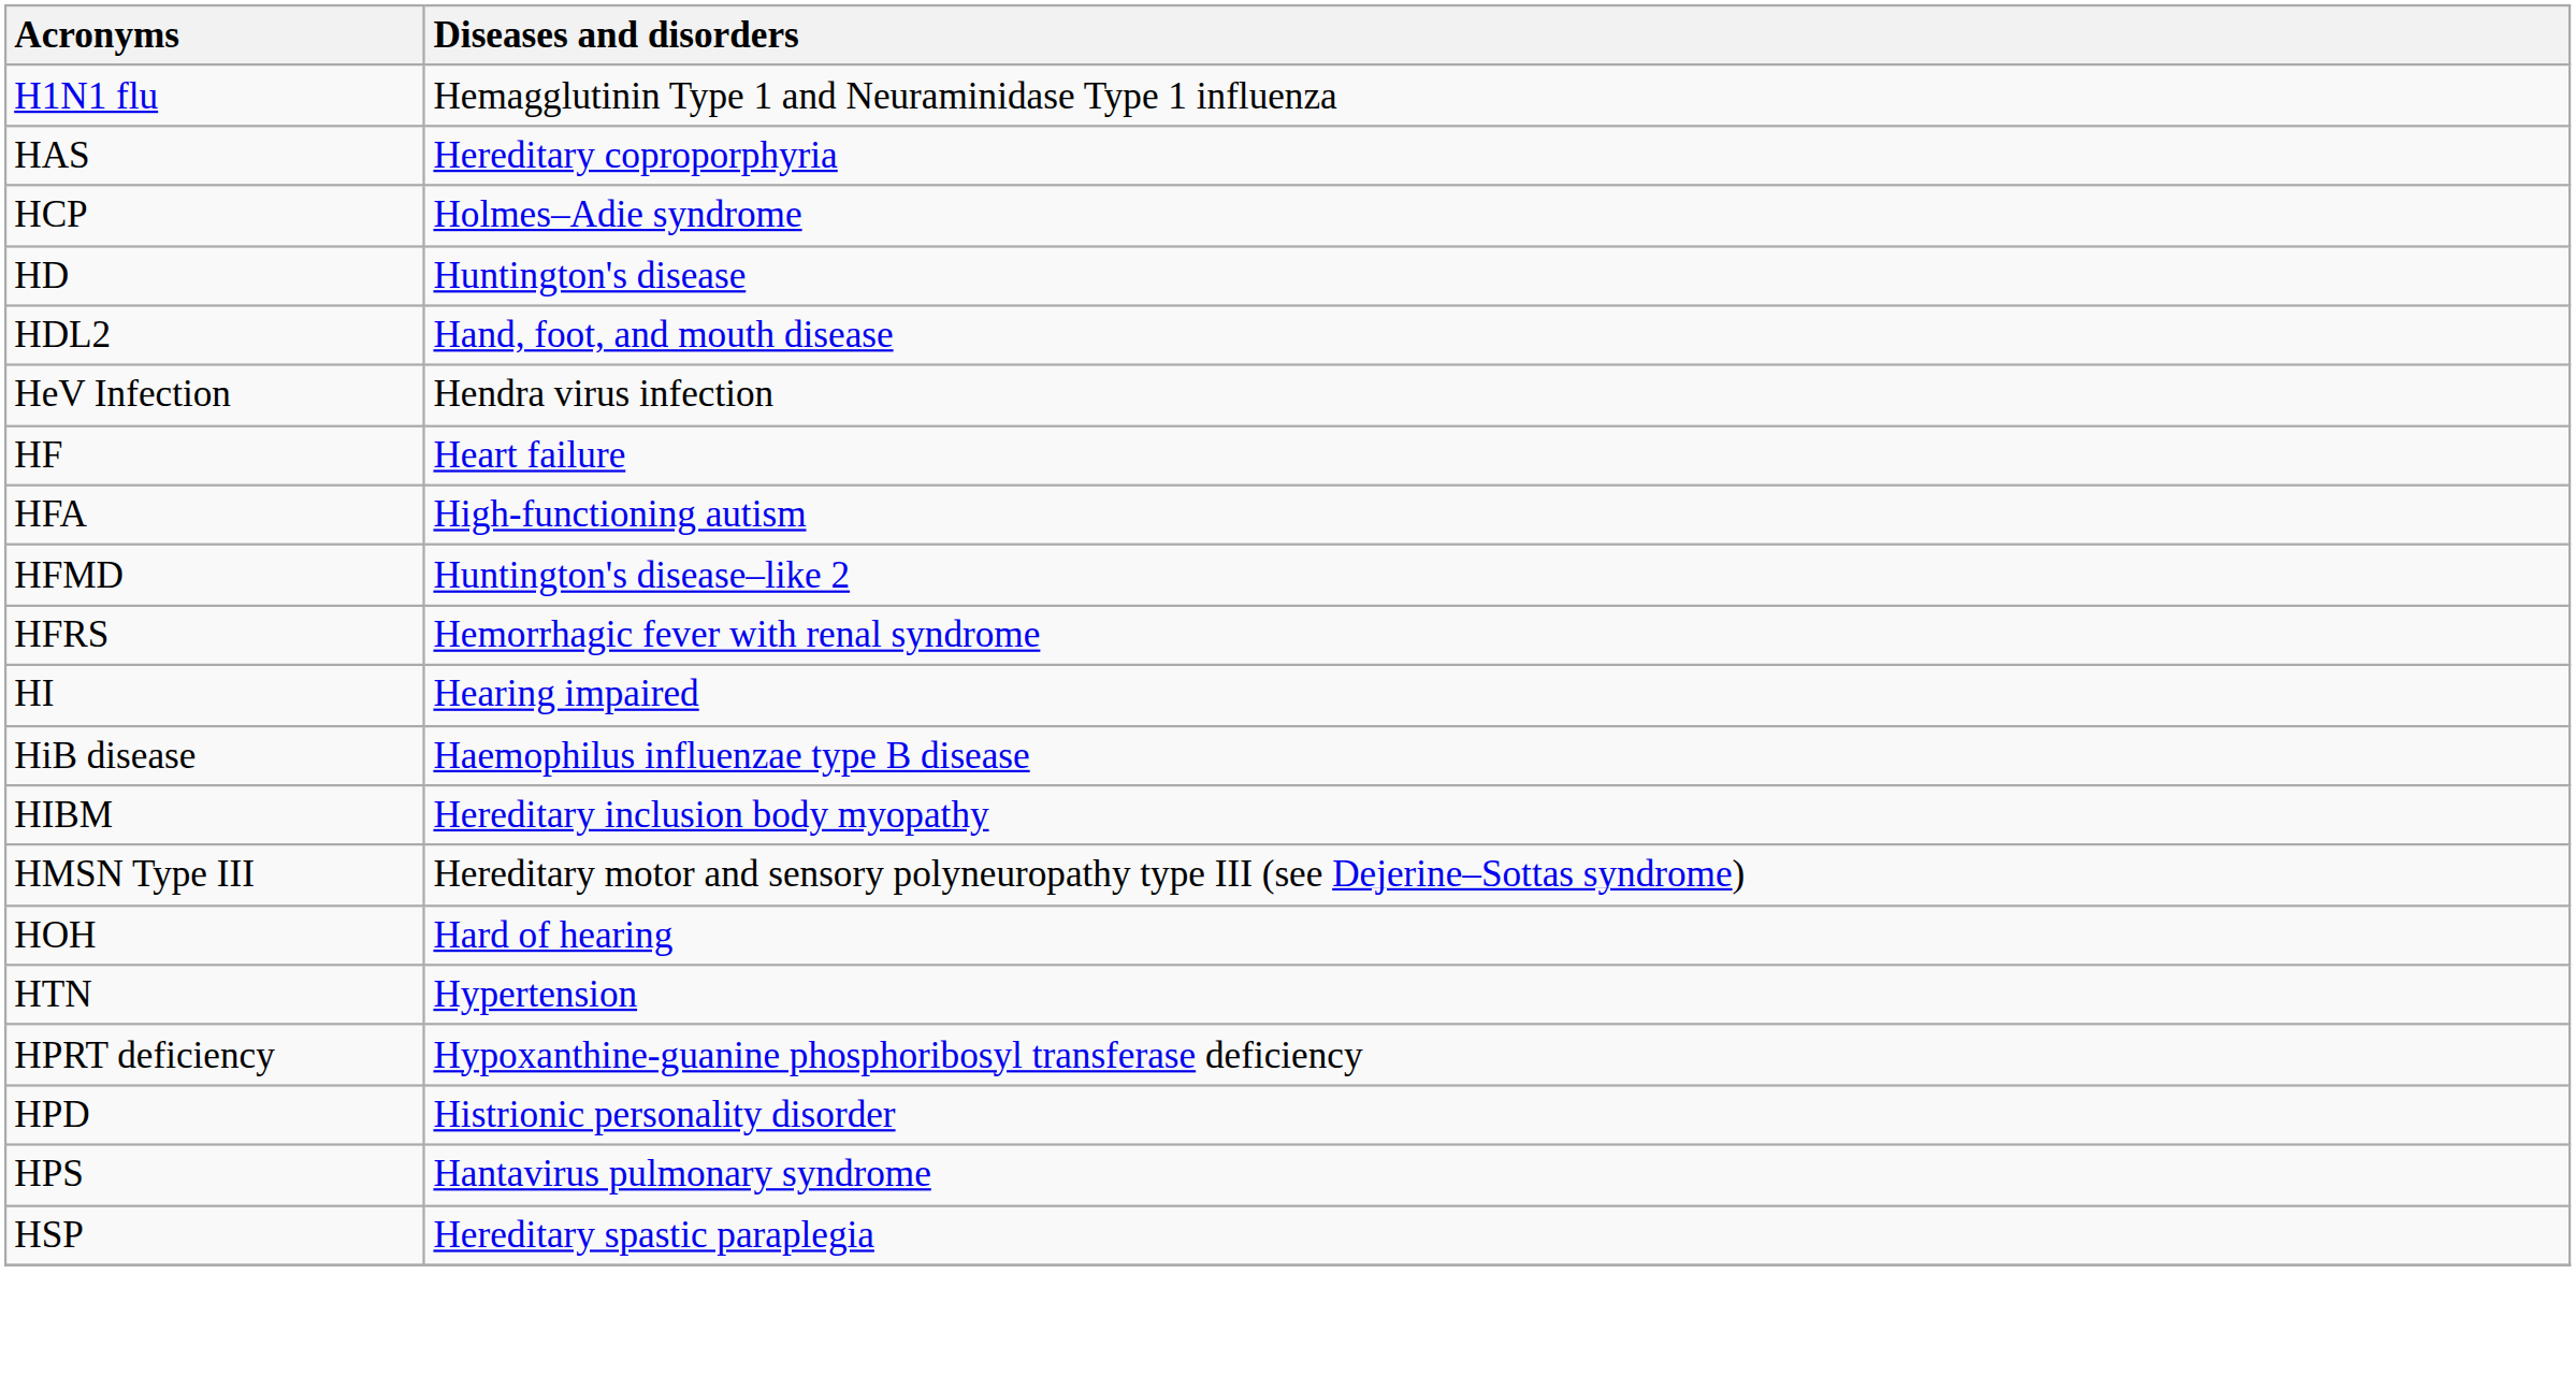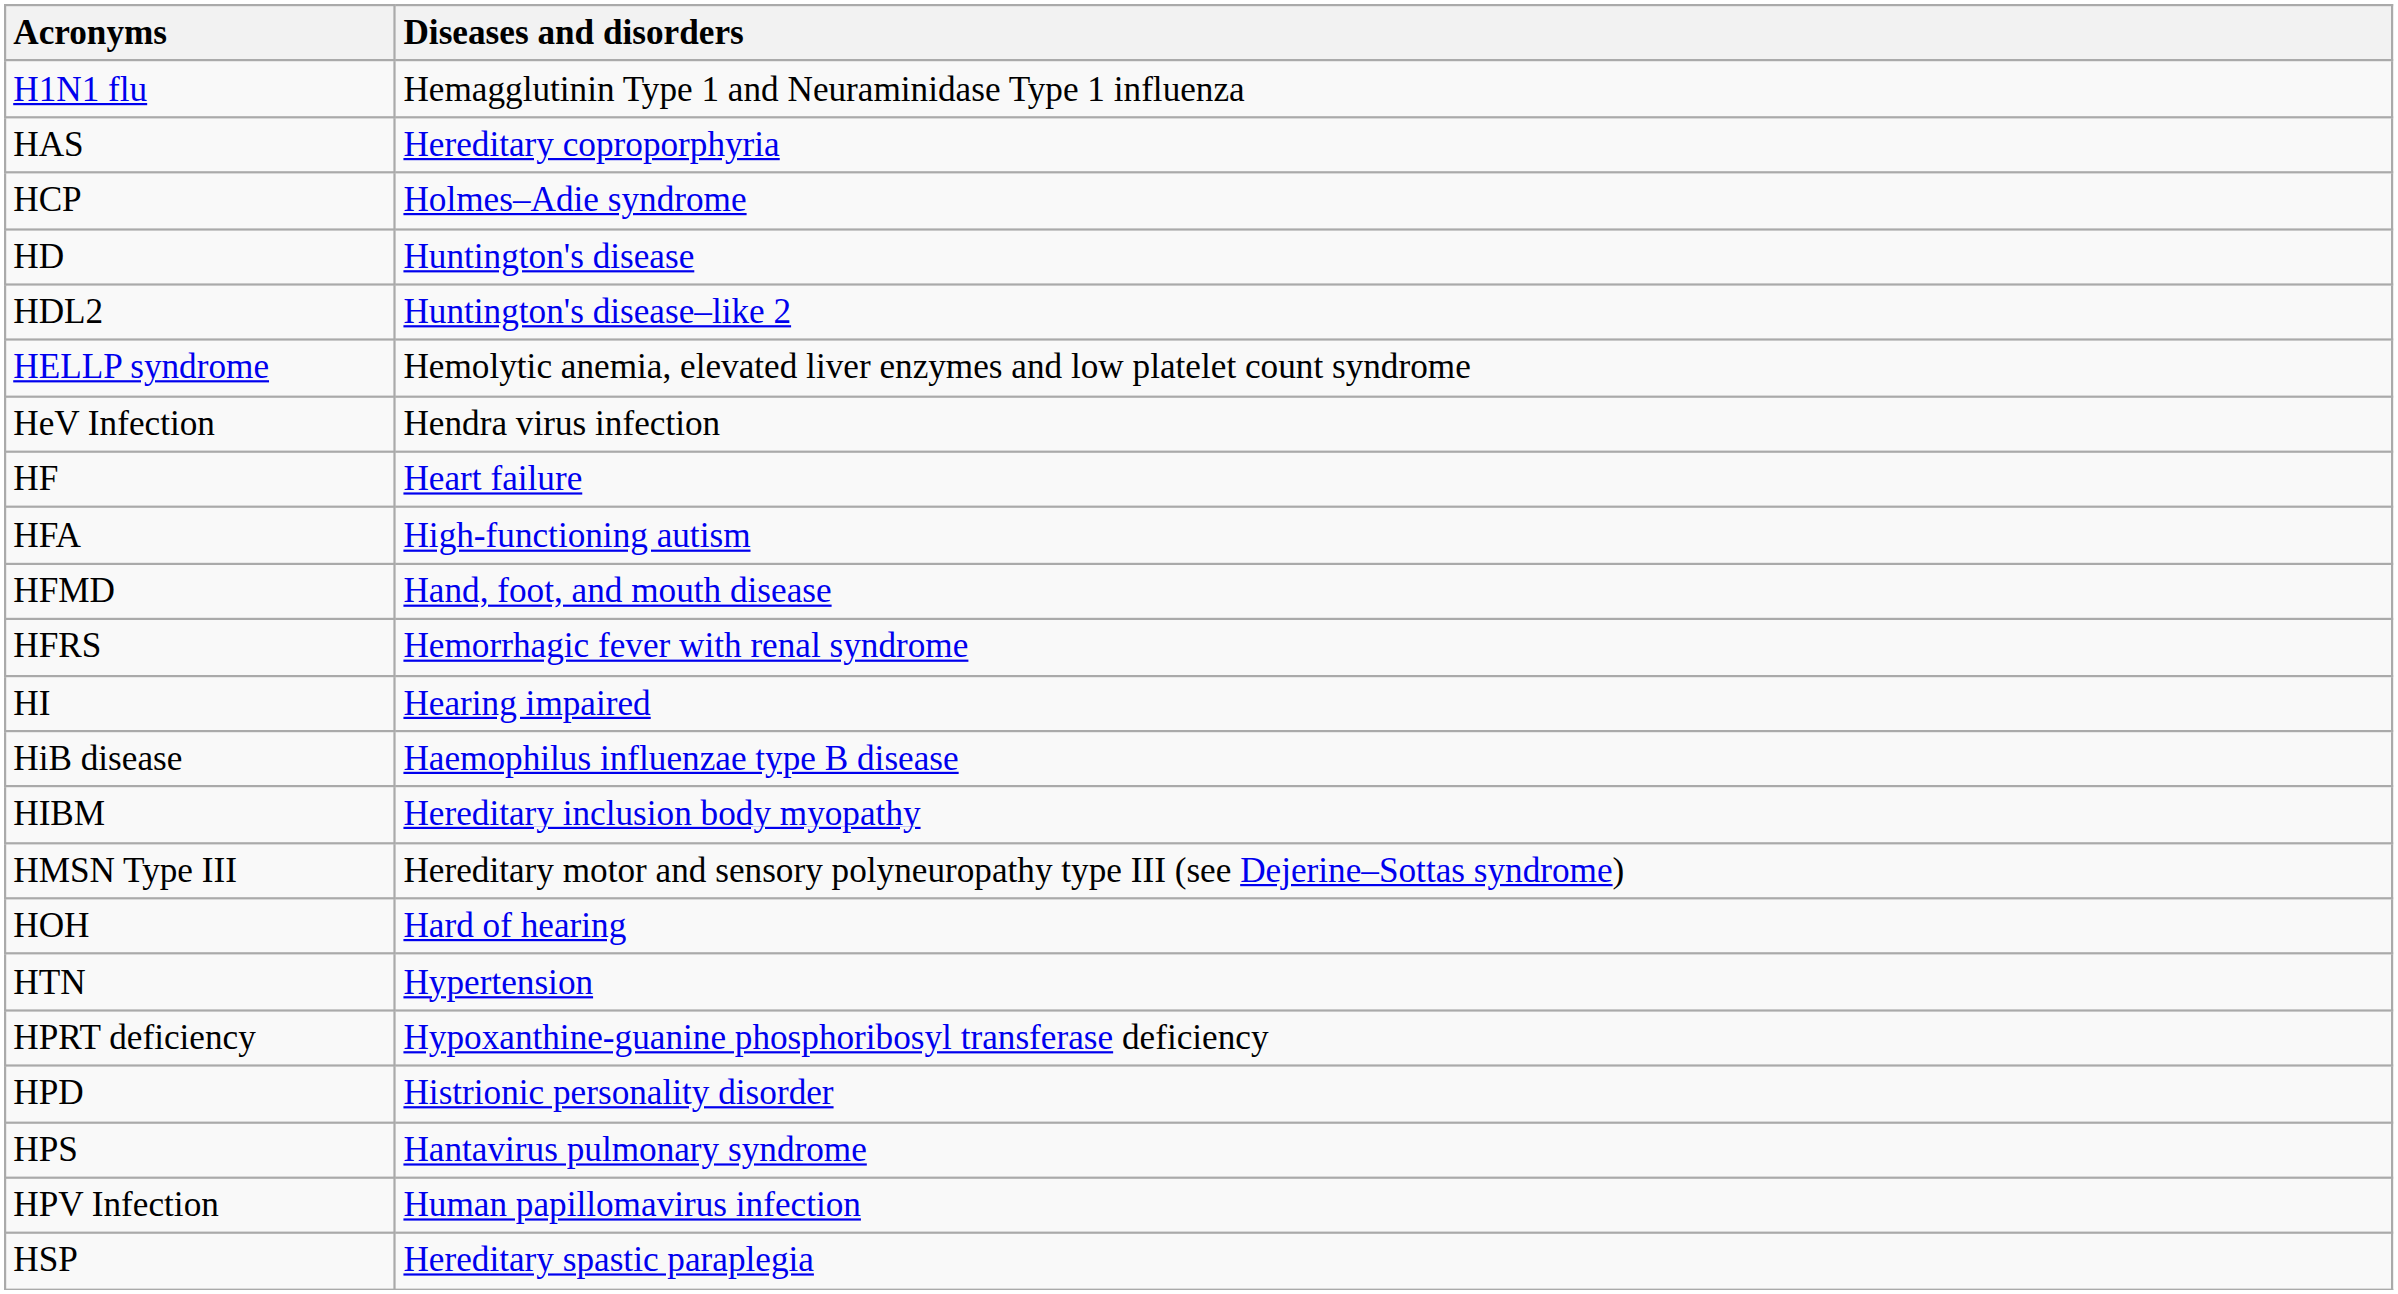HDL2 | Diseases and disorders: Hand, foot, and mouth disease -> Huntington's disease–like 2
+ row: HELLP syndrome | Hemolytic anemia, elevated liver enzymes and low platelet count syndrome
HFMD | Diseases and disorders: Huntington's disease–like 2 -> Hand, foot, and mouth disease
+ row: HPV Infection | Human papillomavirus infection
